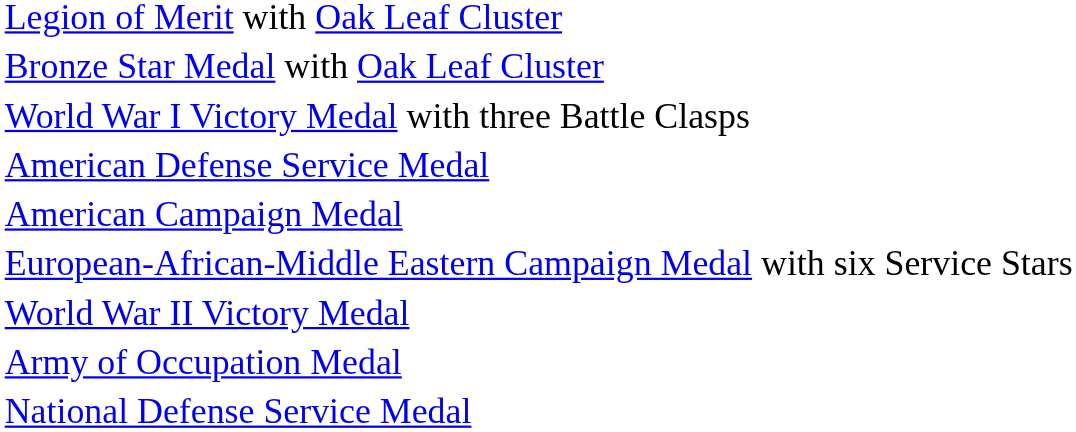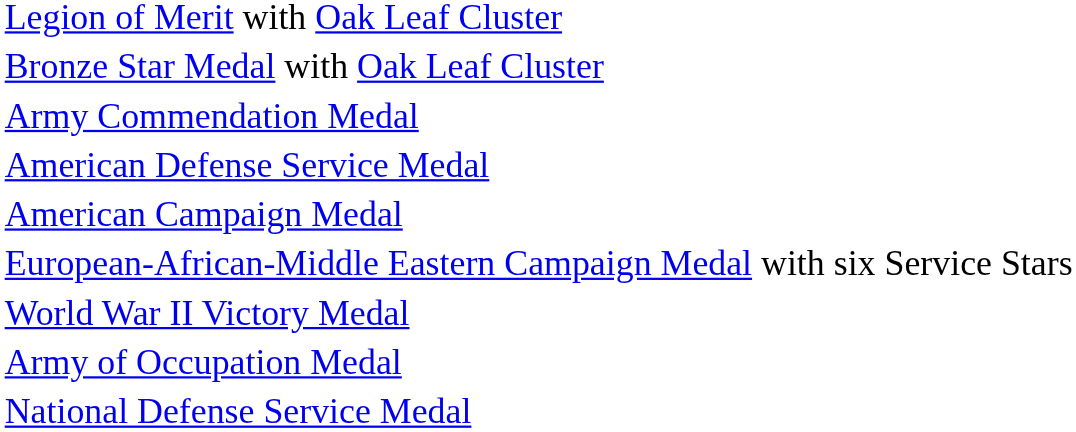+ row: Army Commendation Medal
- row: World War I Victory Medal with three Battle Clasps
